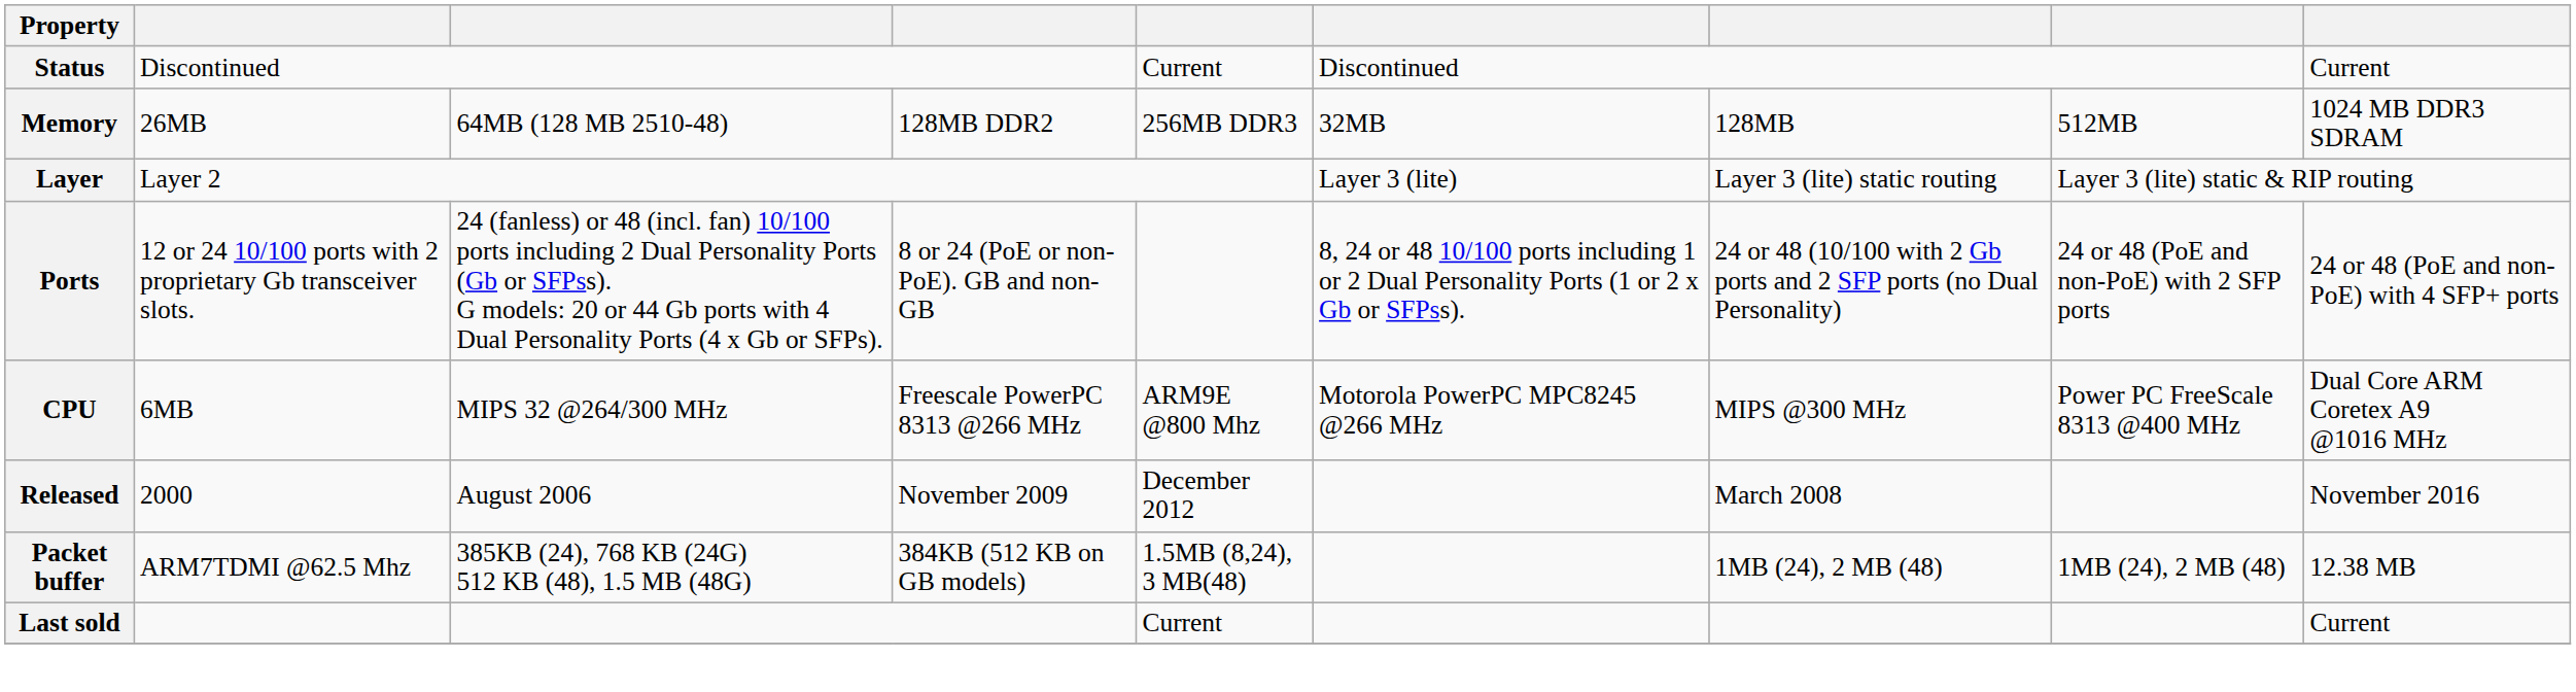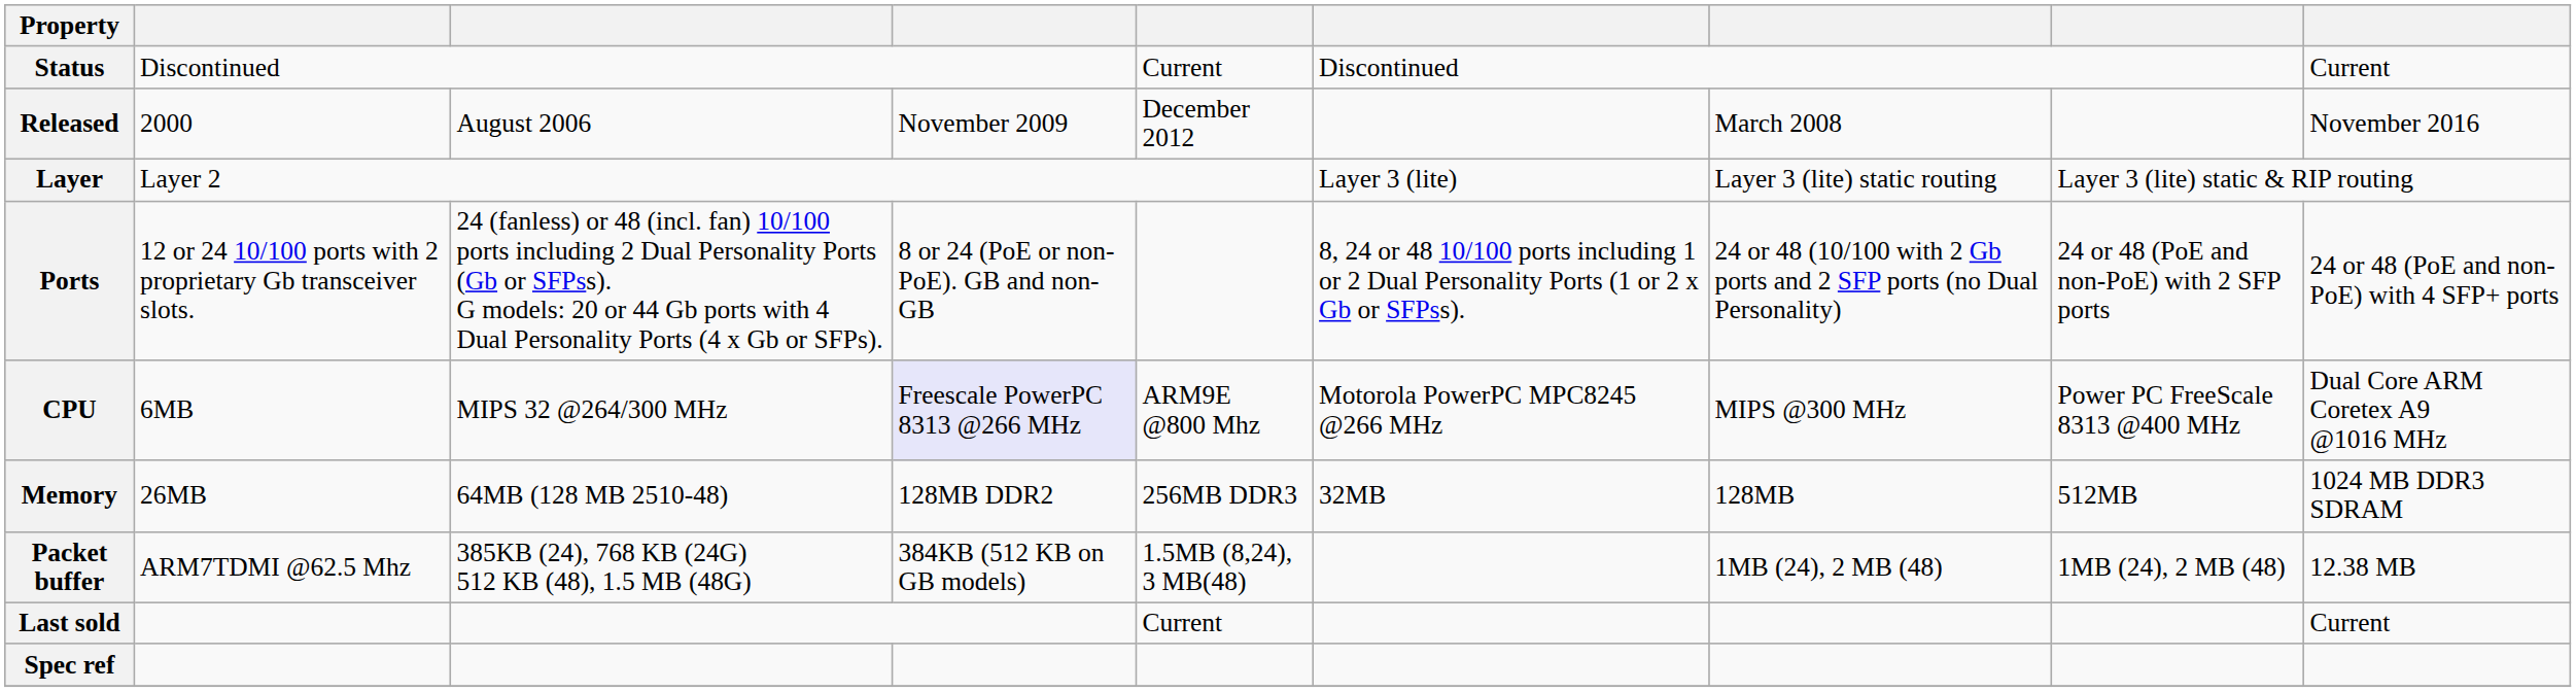rows swapped: Released <-> Memory
CPU | column 4: no background -> lavender background
+ row: Spec ref
